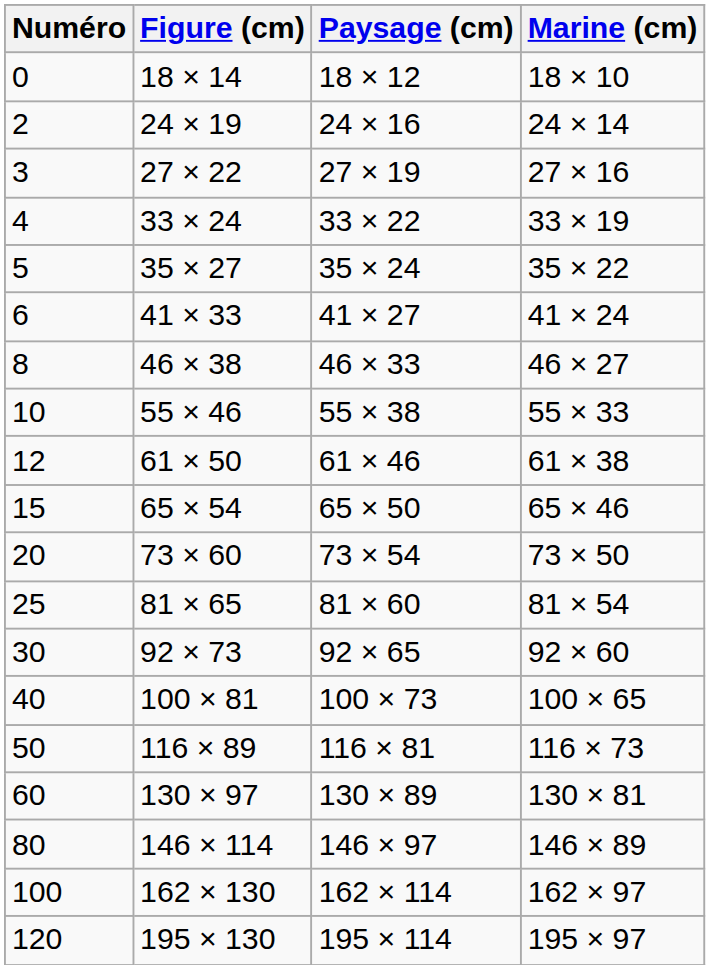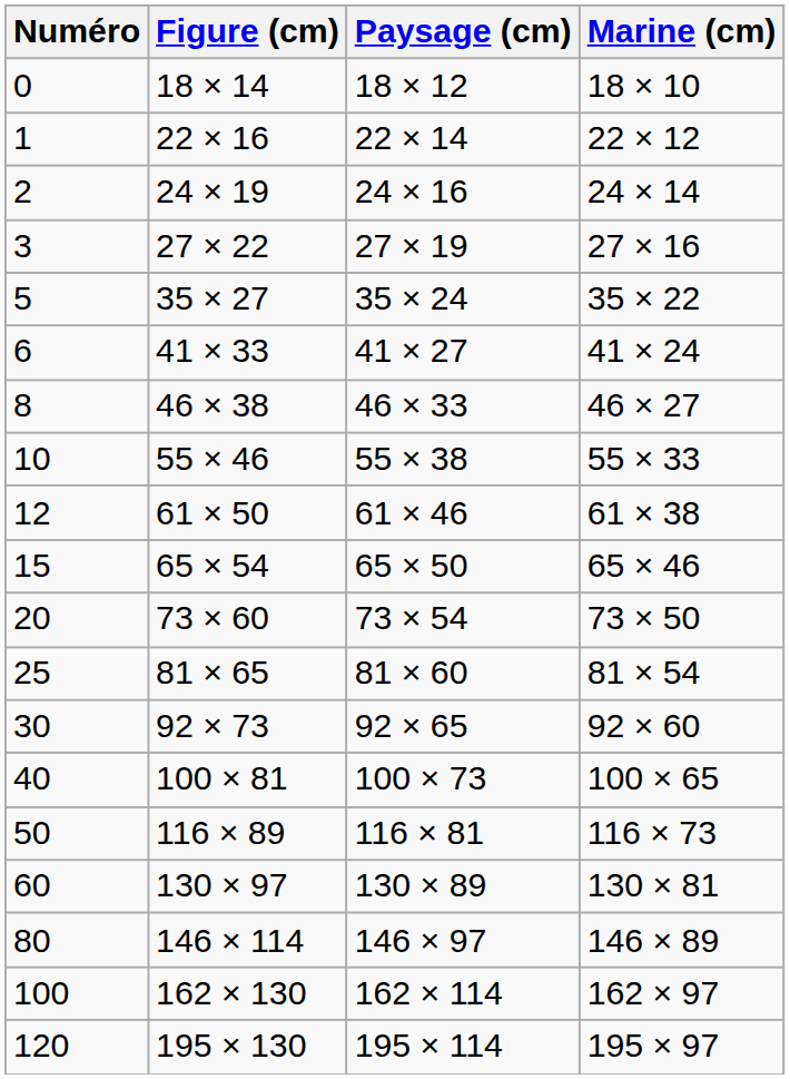+ row: 1 | 22 × 16 | 22 × 14 | 22 × 12
- row: 4 | 33 × 24 | 33 × 22 | 33 × 19
